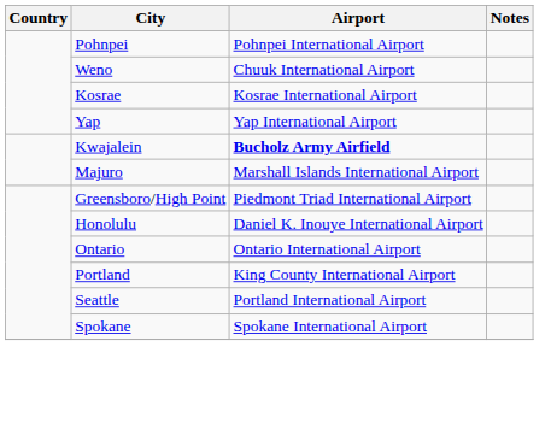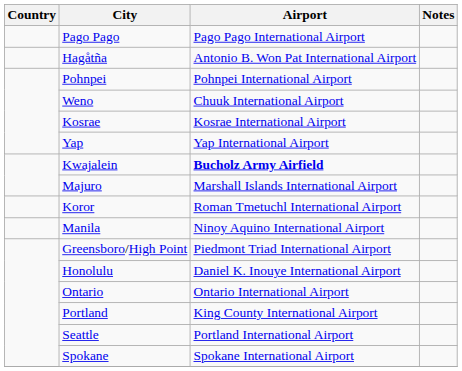+ row: Pago Pago | Pago Pago International Airport
+ row: Hagåtña | Antonio B. Won Pat International Airport
+ row: Koror | Roman Tmetuchl International Airport
+ row: Manila | Ninoy Aquino International Airport
